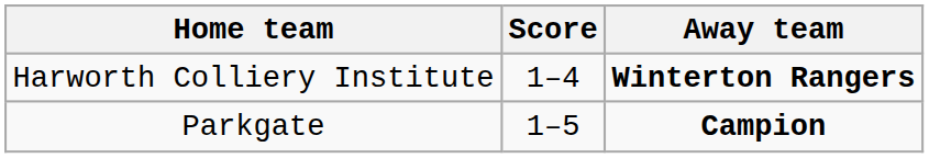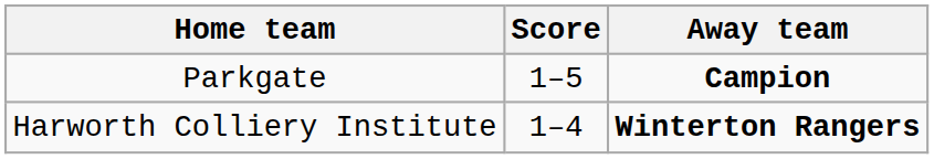rows swapped: Parkgate <-> Harworth Colliery Institute
